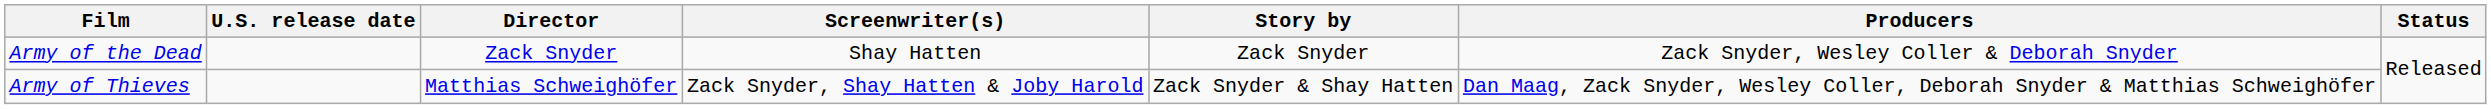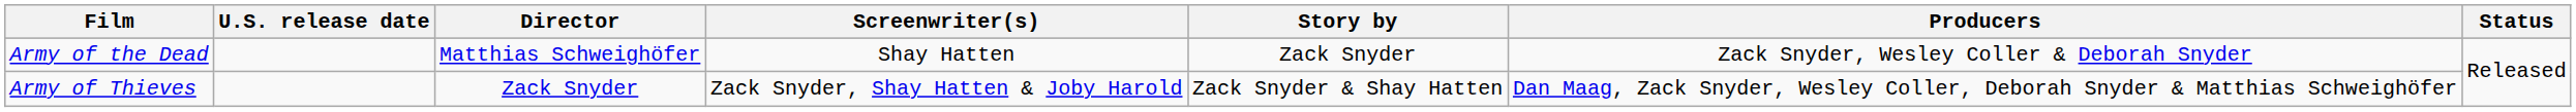Army of the Dead | Director: Zack Snyder -> Matthias Schweighöfer
Army of Thieves | Director: Matthias Schweighöfer -> Zack Snyder
